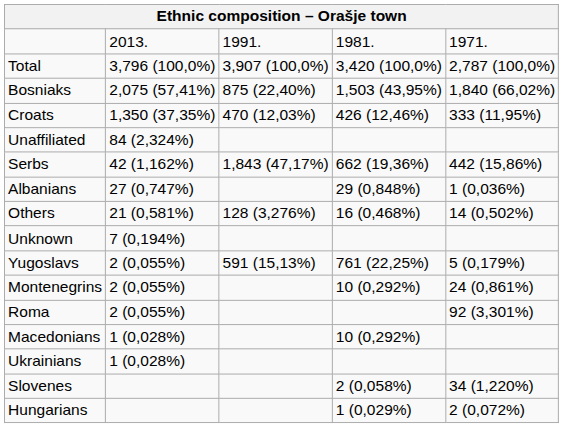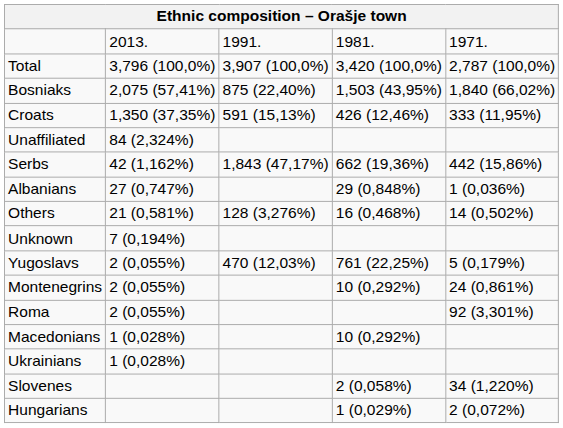Croats | column 3: 470 (12,03%) -> 591 (15,13%)
Yugoslavs | column 3: 591 (15,13%) -> 470 (12,03%)
